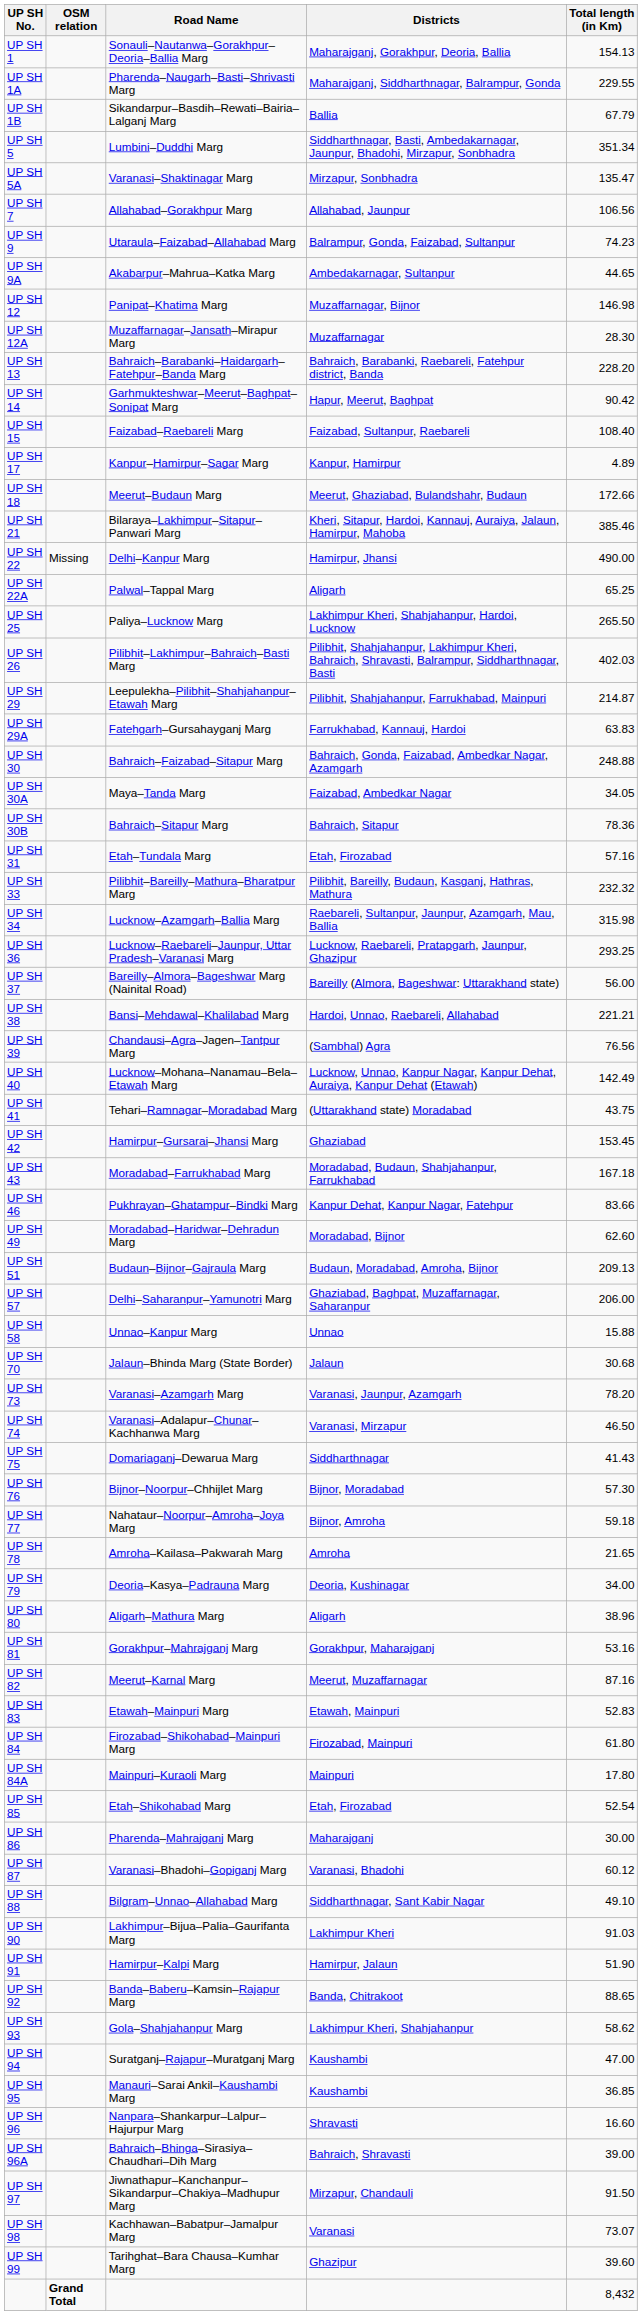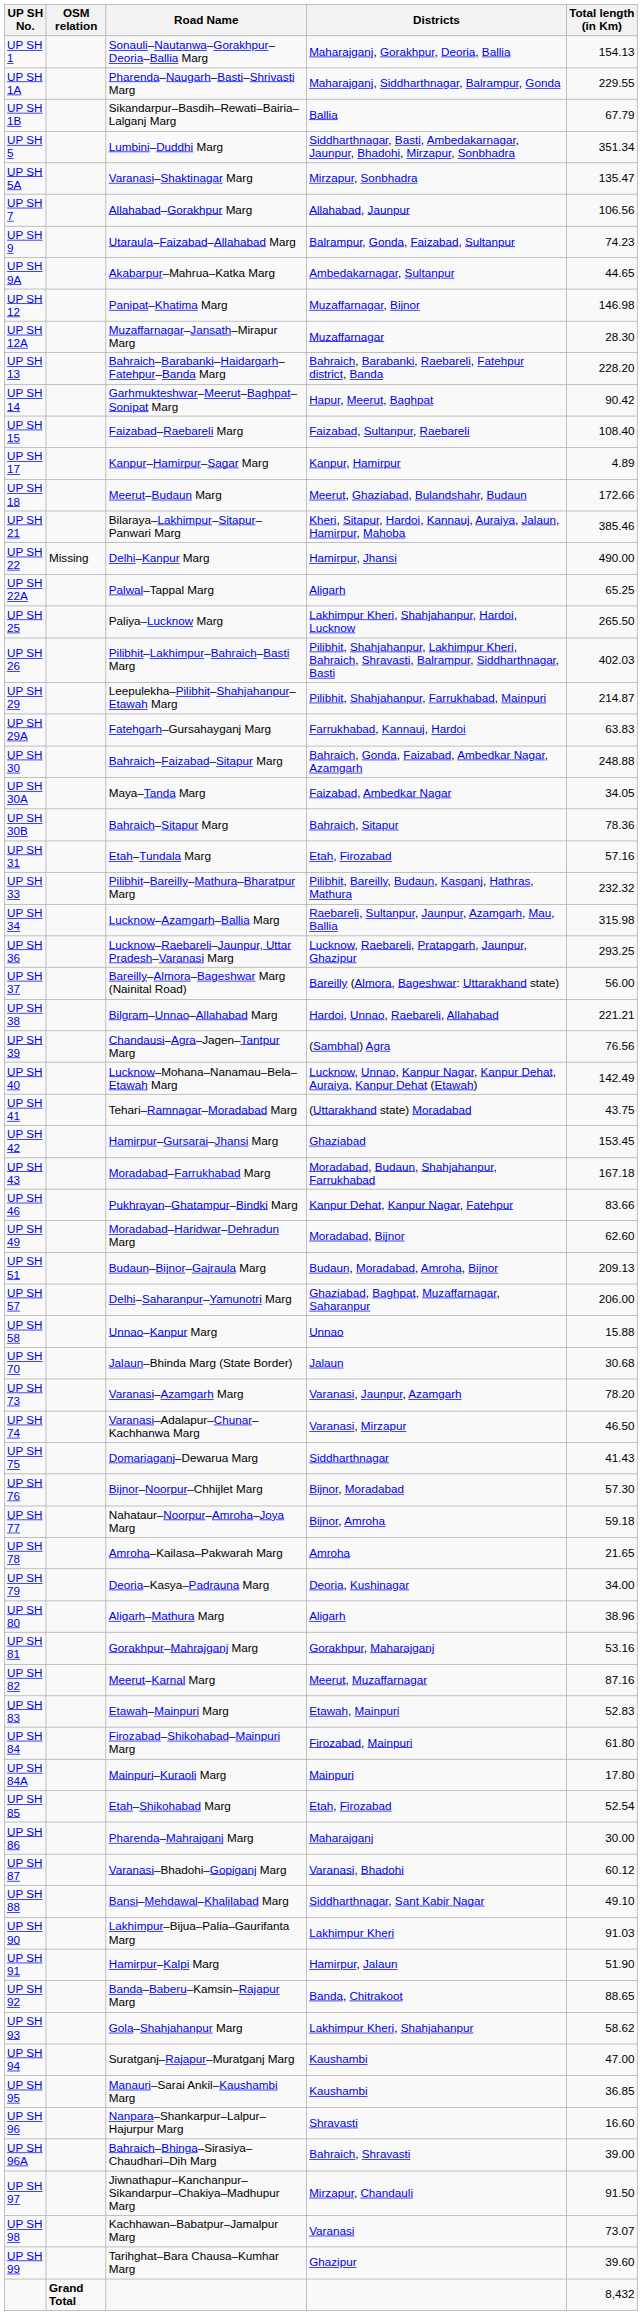UP SH 38 | Road Name: Bansi–Mehdawal–Khalilabad Marg -> Bilgram–Unnao–Allahabad Marg
UP SH 88 | Road Name: Bilgram–Unnao–Allahabad Marg -> Bansi–Mehdawal–Khalilabad Marg
